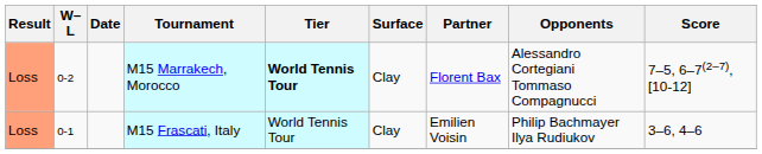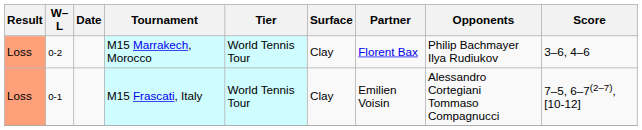M15 Marrakech, Morocco | Tier: bold -> normal
M15 Marrakech, Morocco | Opponents: Alessandro Cortegiani Tommaso Compagnucci -> Philip Bachmayer Ilya Rudiukov
M15 Marrakech, Morocco | Score: 7–5, 6–7(2–7), [10-12] -> 3–6, 4–6
M15 Frascati, Italy | Opponents: Philip Bachmayer Ilya Rudiukov -> Alessandro Cortegiani Tommaso Compagnucci
M15 Frascati, Italy | Score: 3–6, 4–6 -> 7–5, 6–7(2–7), [10-12]
